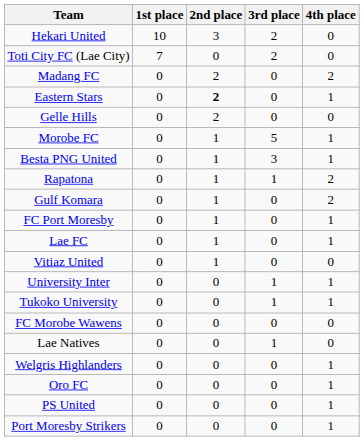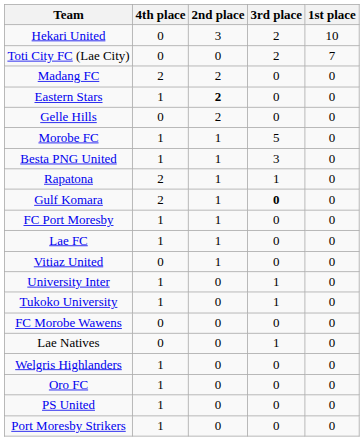columns swapped: 1st place <-> 4th place
Gulf Komara | 3rd place: normal -> bold
